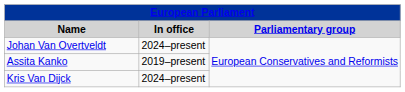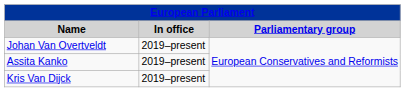Johan Van Overtveldt | In office: 2024–present -> 2019–present
Kris Van Dijck | In office: 2024–present -> 2019–present
